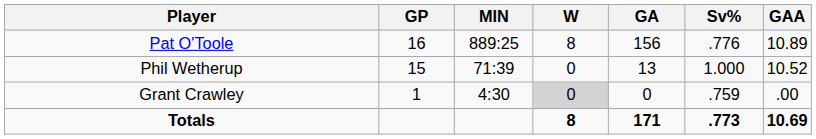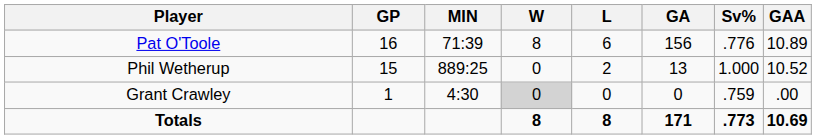+ column: L | 6 | 2 | 0 | 8
Pat O'Toole | MIN: 889:25 -> 71:39
Phil Wetherup | MIN: 71:39 -> 889:25
